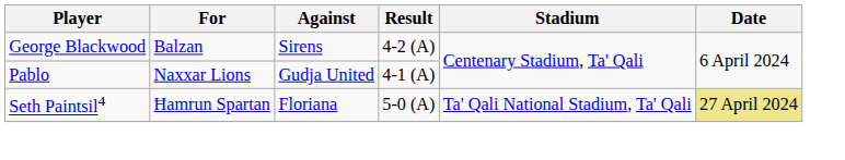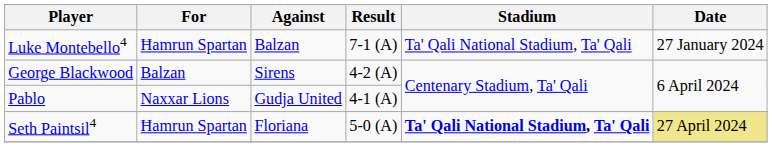+ row: Luke Montebello4 | Ħamrun Spartan | Balzan | 7-1 (A) | Ta' Qali National Stadium, Ta' Qali | 27 January 2024
Seth Paintsil4 | Stadium: normal -> bold
